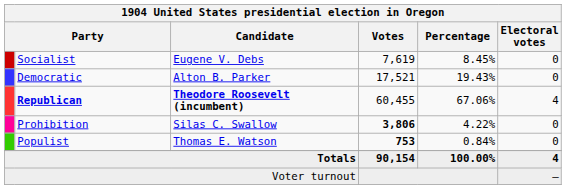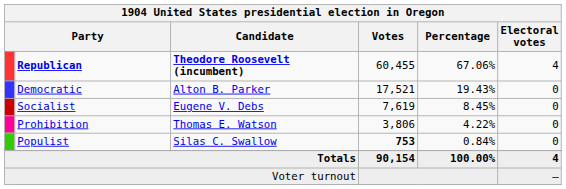rows swapped: Republican <-> Socialist
Prohibition | Candidate: Silas C. Swallow -> Thomas E. Watson
Prohibition | Votes: bold -> normal
Populist | Candidate: Thomas E. Watson -> Silas C. Swallow
